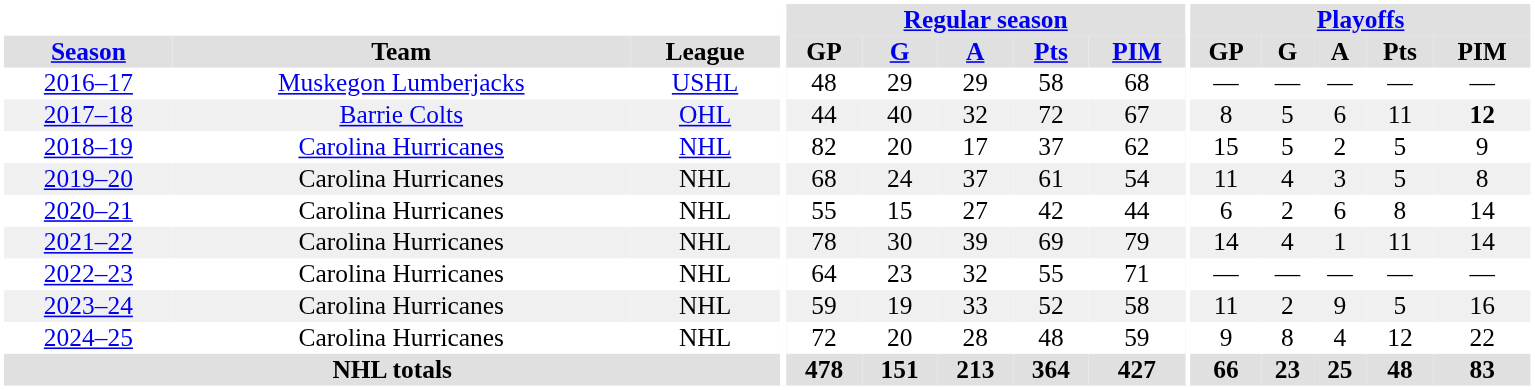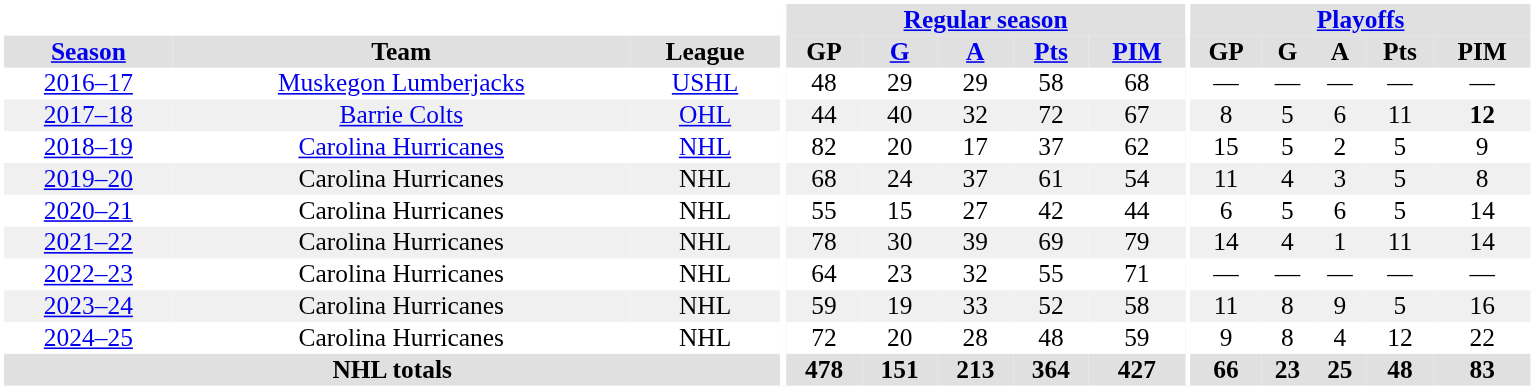2020–21 | Playoffs / G: 2 -> 5
2020–21 | Playoffs / Pts: 8 -> 5
2023–24 | Playoffs / G: 2 -> 8
